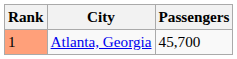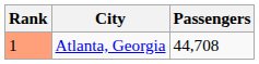Atlanta, Georgia | Passengers: 45,700 -> 44,708
